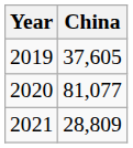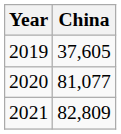2021 | China: 28,809 -> 82,809
